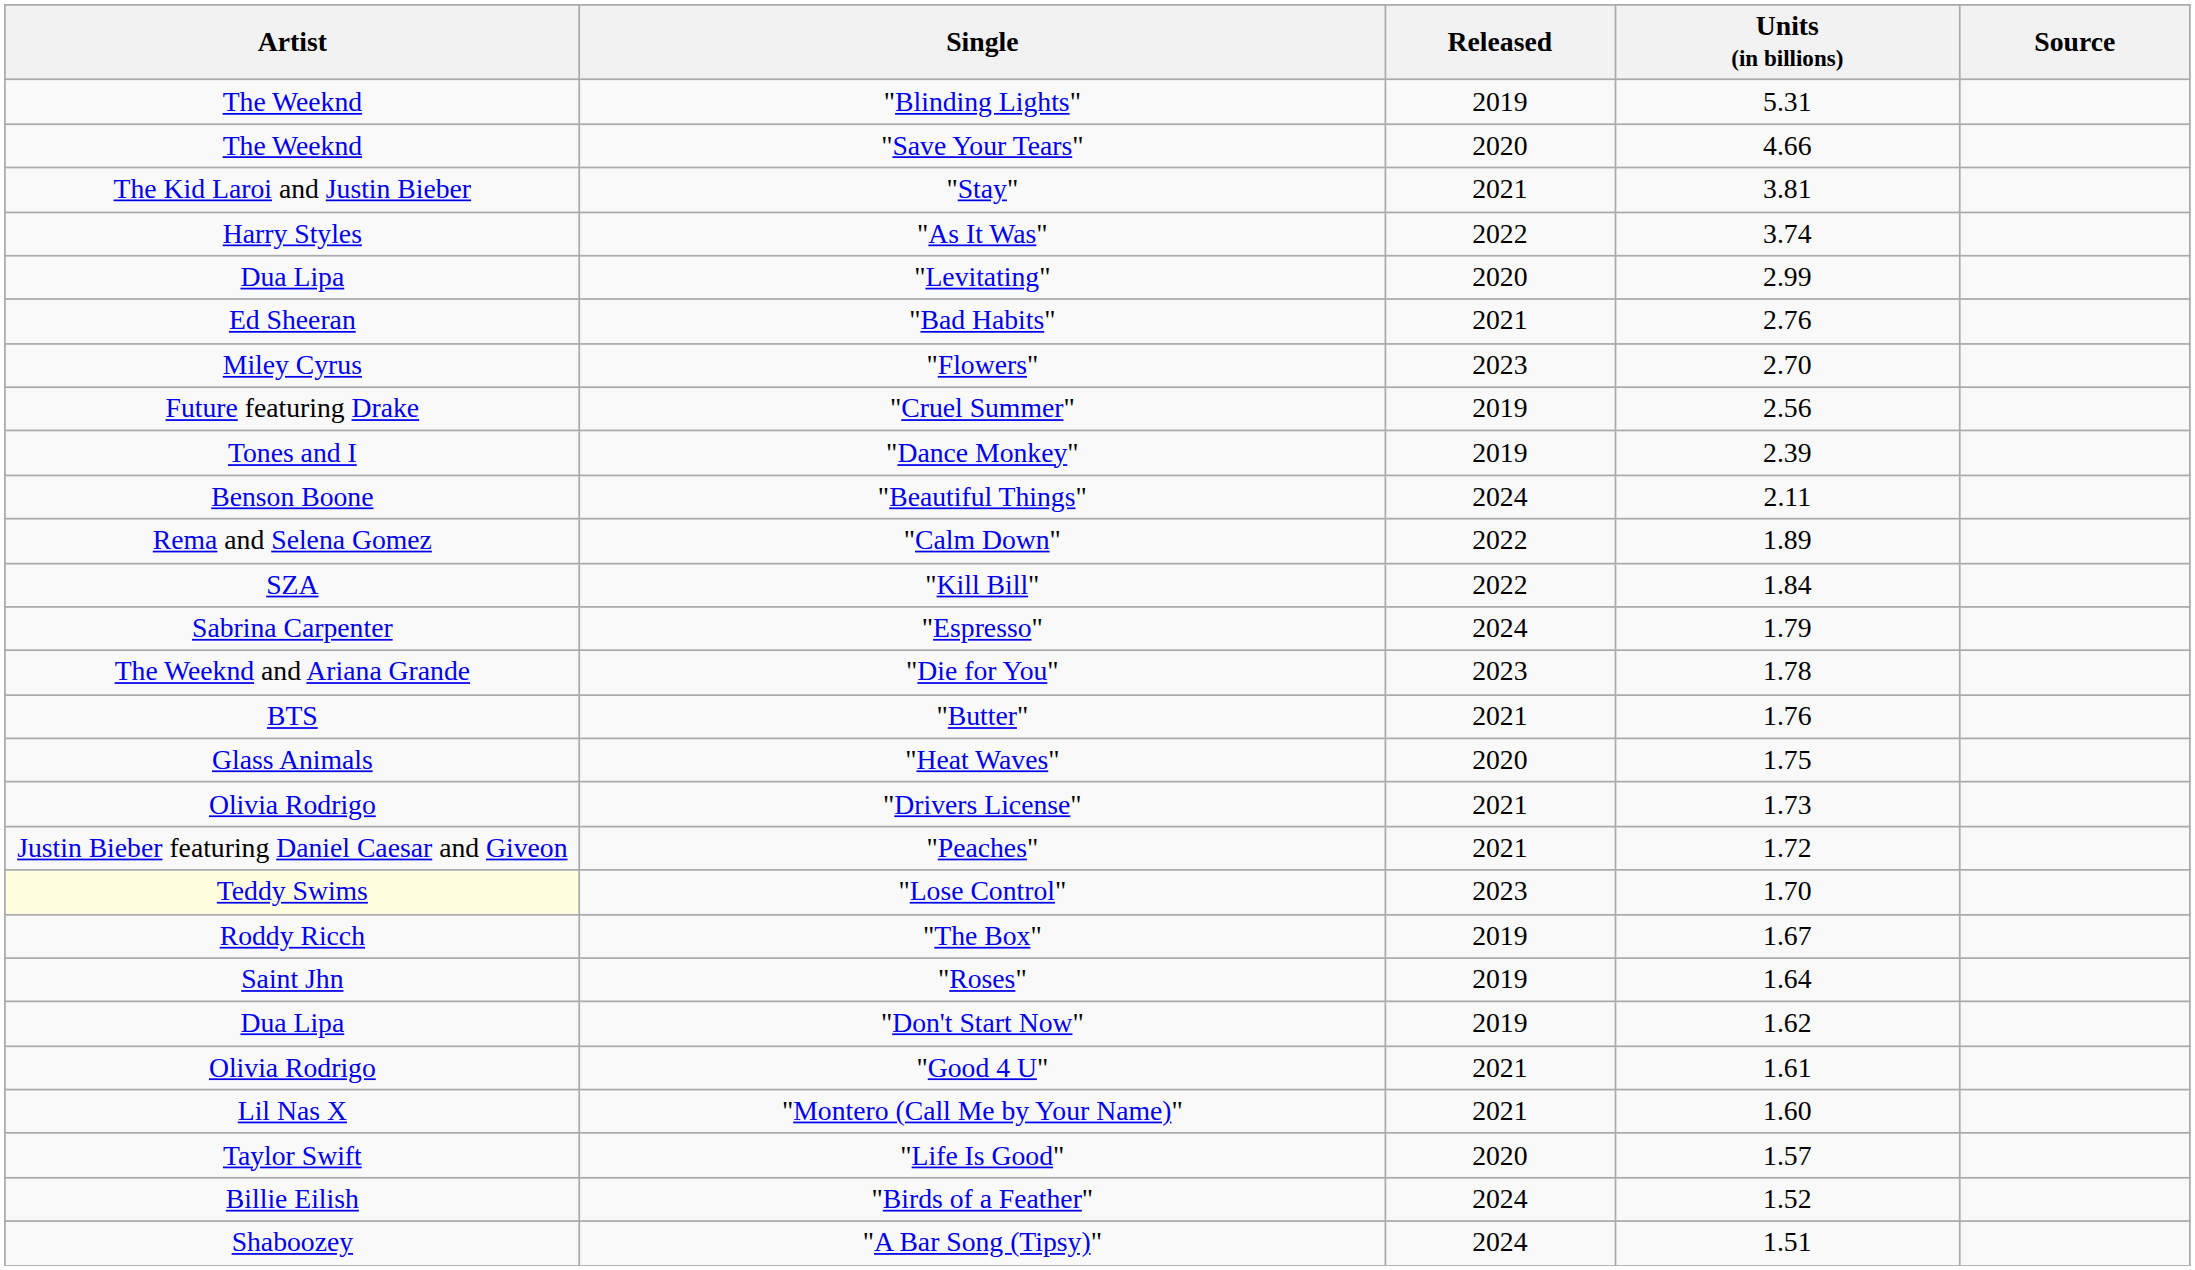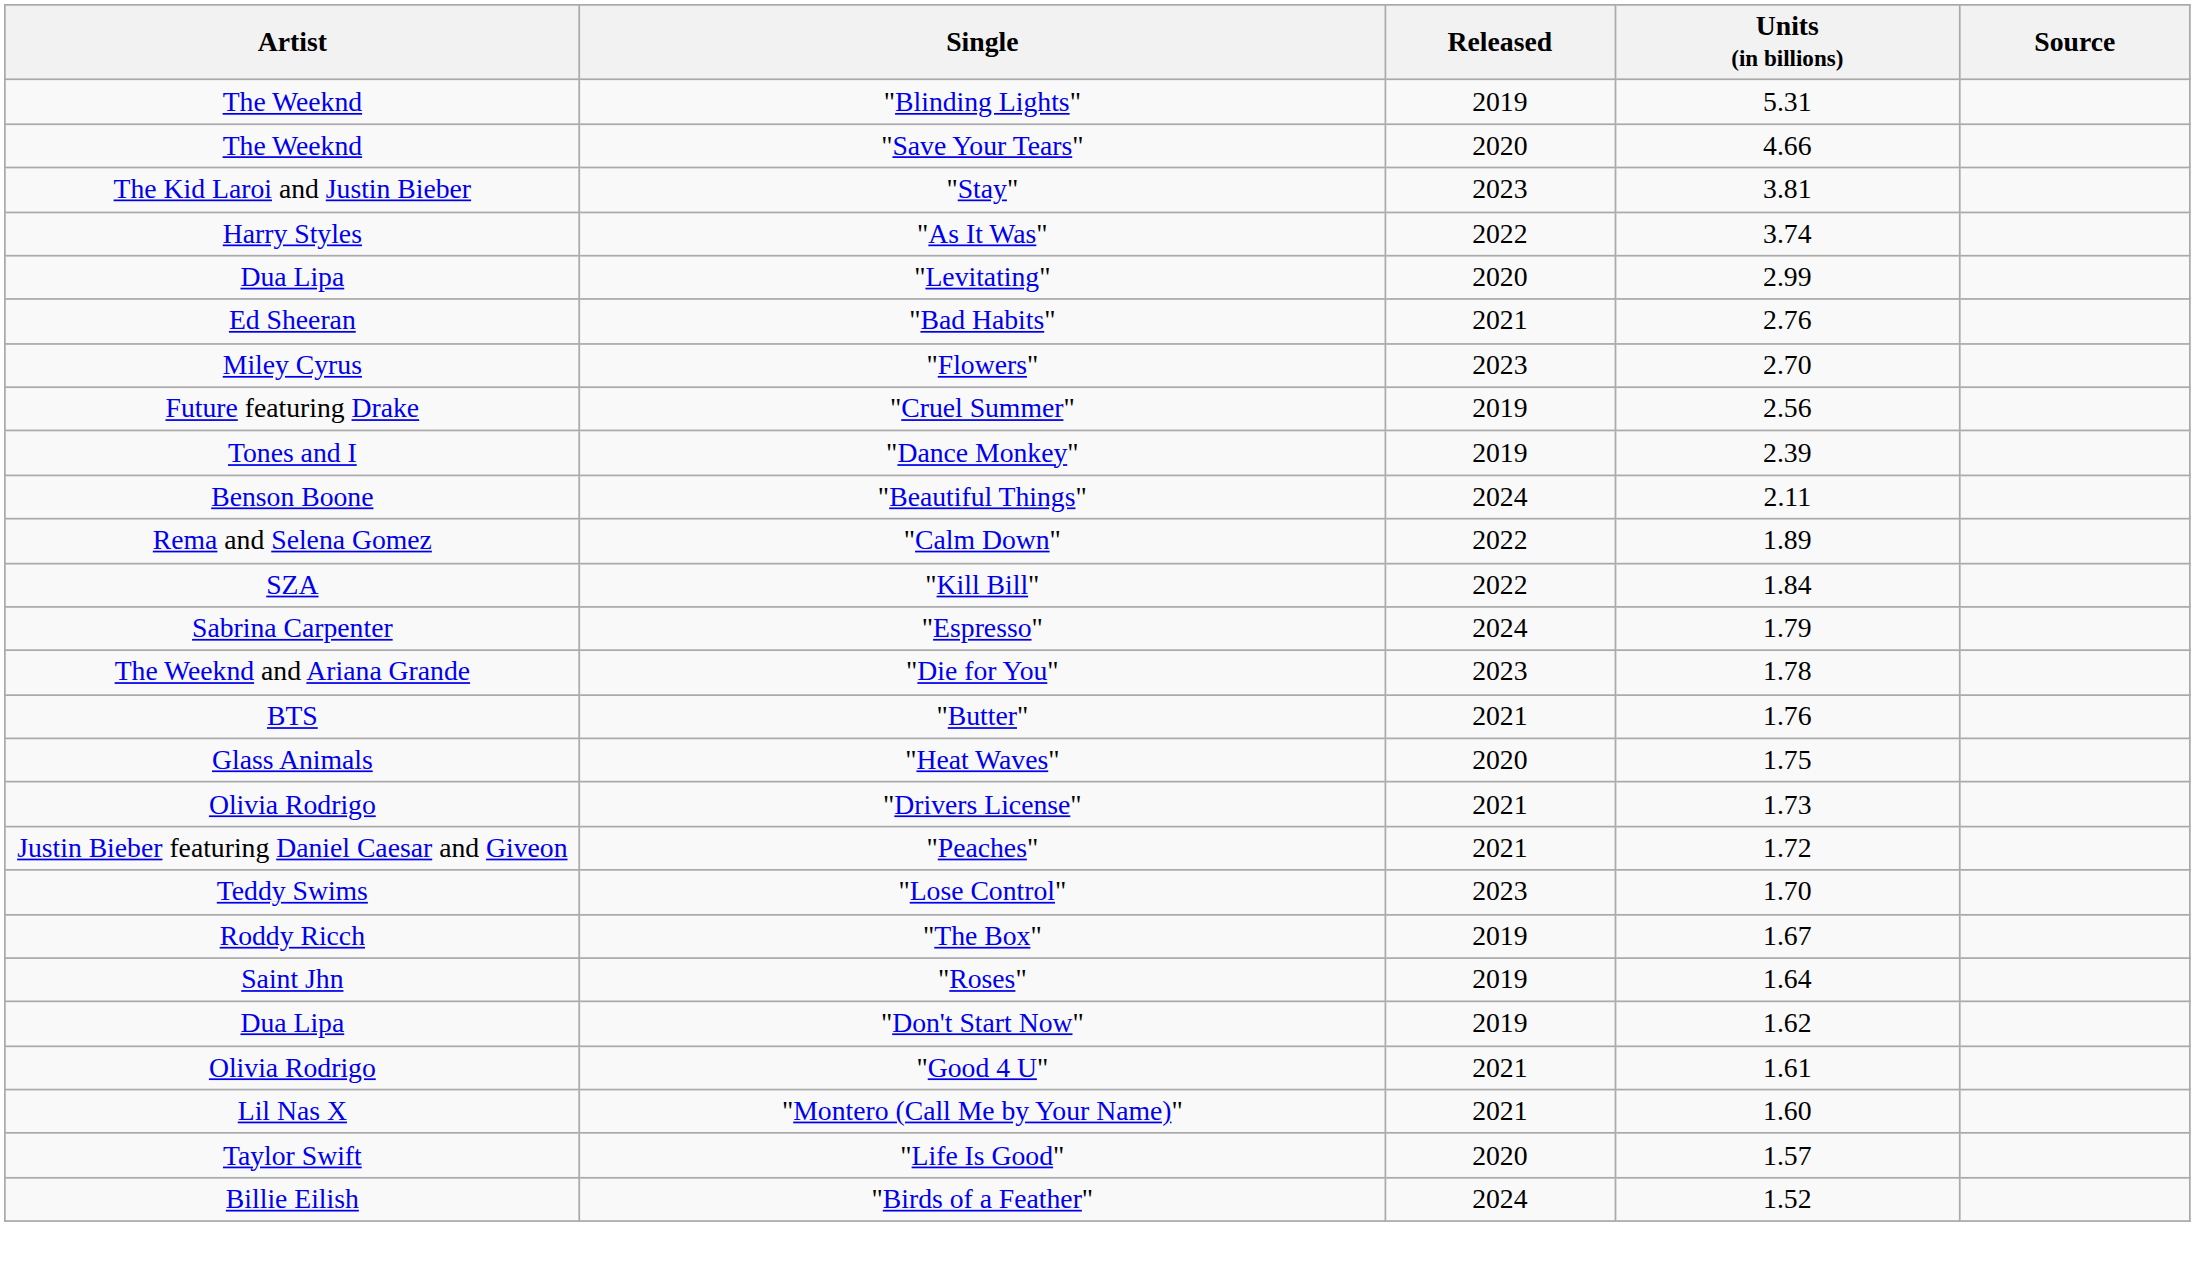"Stay" | Released: 2021 -> 2023
"Lose Control" | Artist: lightyellow background -> no background
- row: Shaboozey | "A Bar Song (Tipsy)" | 2024 | 1.51
